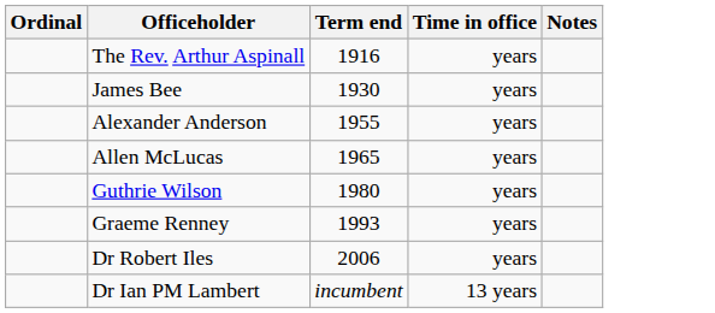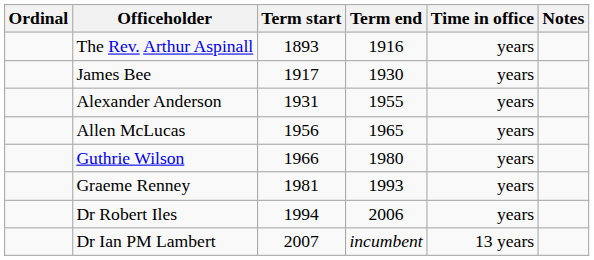+ column: Term start | 1893 | 1917 | 1931 | 1956 | 1966 | 1981 | 1994 | 2007
